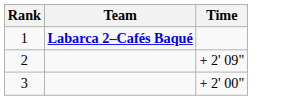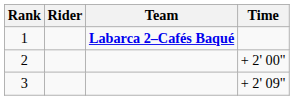+ column: Rider
2 | Time: + 2' 09" -> + 2' 00"
3 | Time: + 2' 00" -> + 2' 09"
